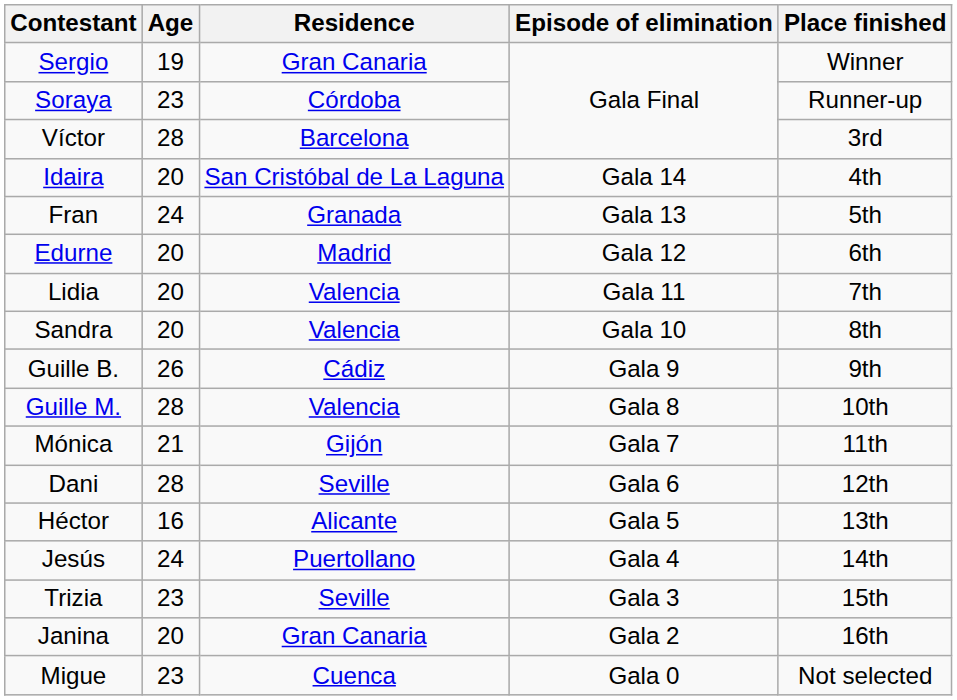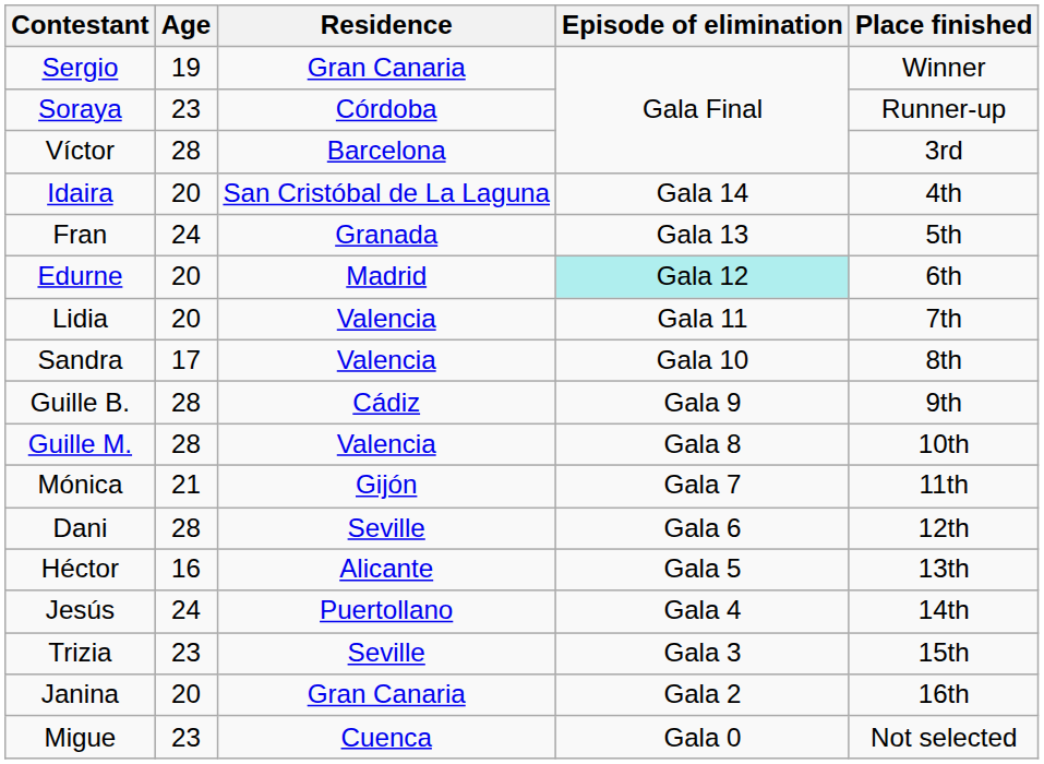Edurne | Episode of elimination: no background -> paleturquoise background
Sandra | Age: 20 -> 17
Guille B. | Age: 26 -> 28
